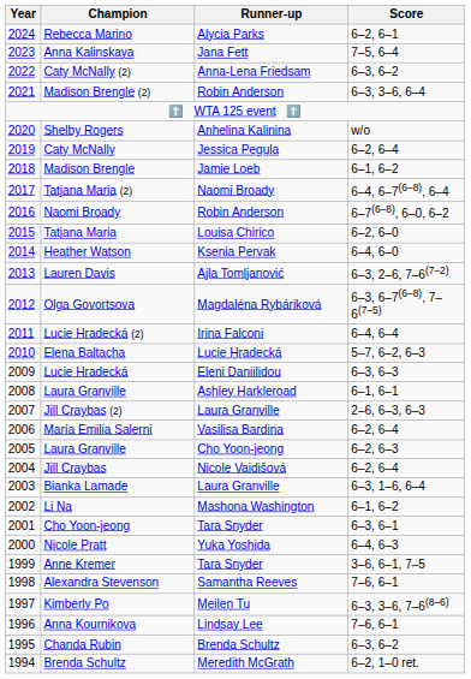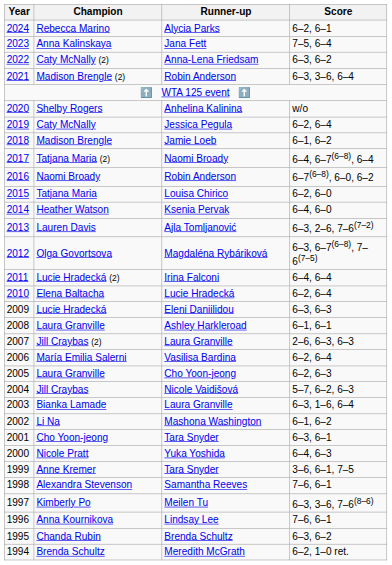Elena Baltacha | Score: 5–7, 6–2, 6–3 -> 6–2, 6–4
Jill Craybas | Score: 6–2, 6–4 -> 5–7, 6–2, 6–3
